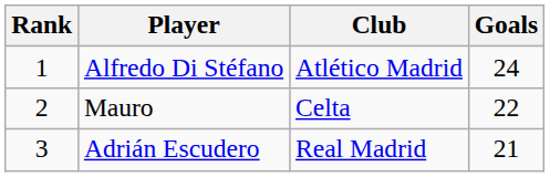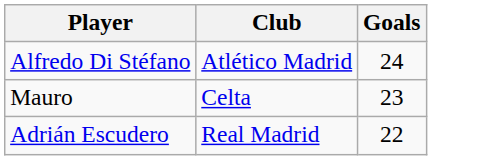- column: Rank | 1 | 2 | 3
Mauro | Goals: 22 -> 23
Adrián Escudero | Goals: 21 -> 22
